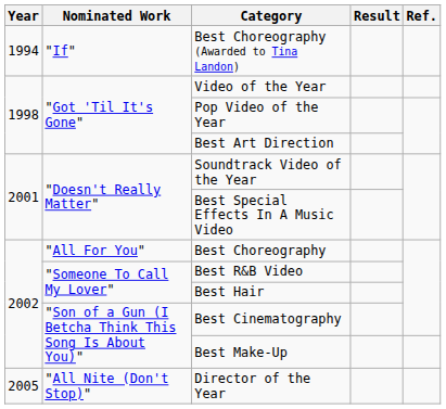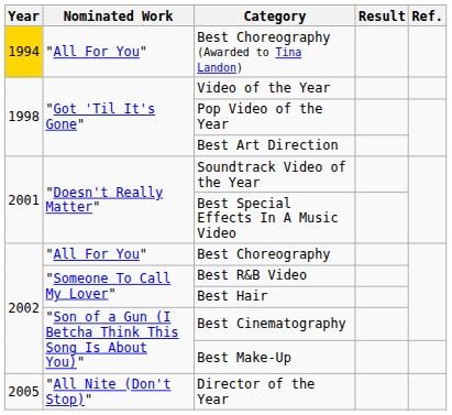Best Choreography (Awarded to Tina Landon) | Year: no background -> gold background
Best Choreography (Awarded to Tina Landon) | Nominated Work: "If" -> "All For You"
